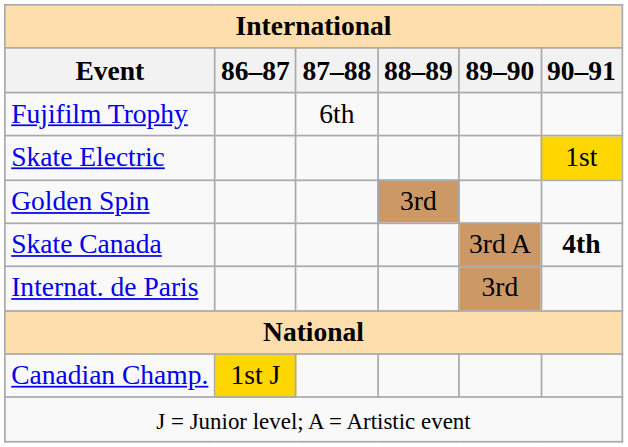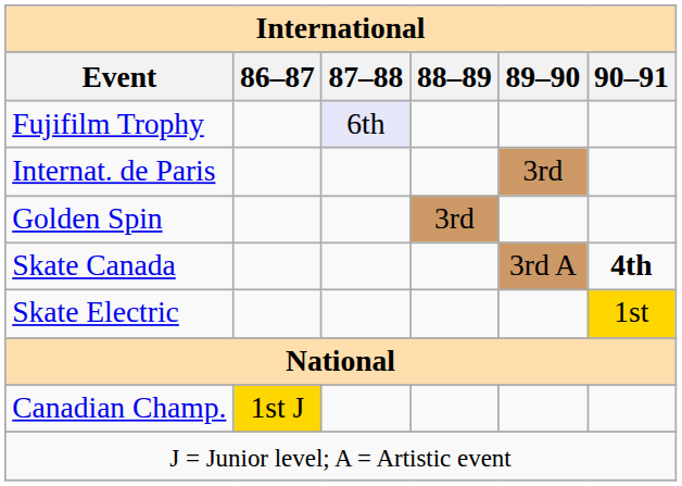Fujifilm Trophy | 87–88: no background -> lavender background
rows swapped: Internat. de Paris <-> Skate Electric
